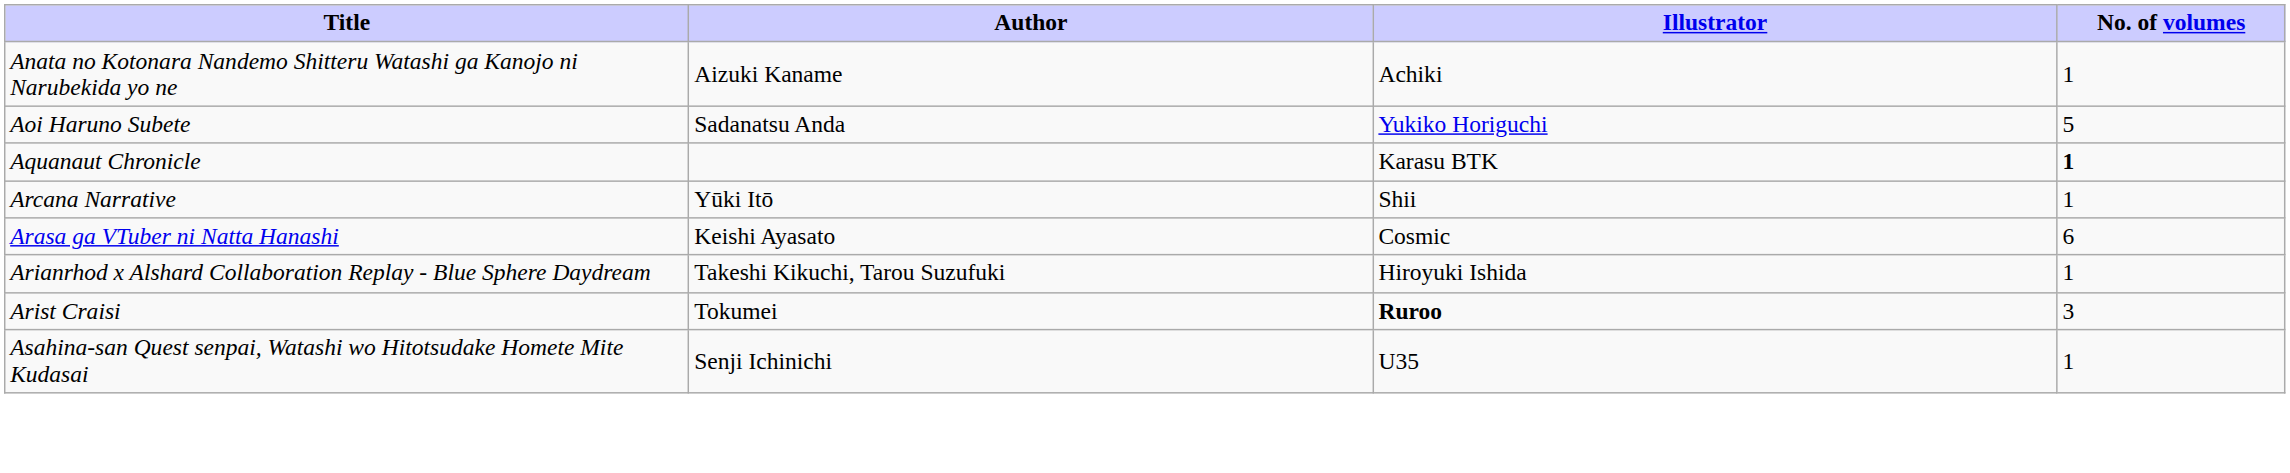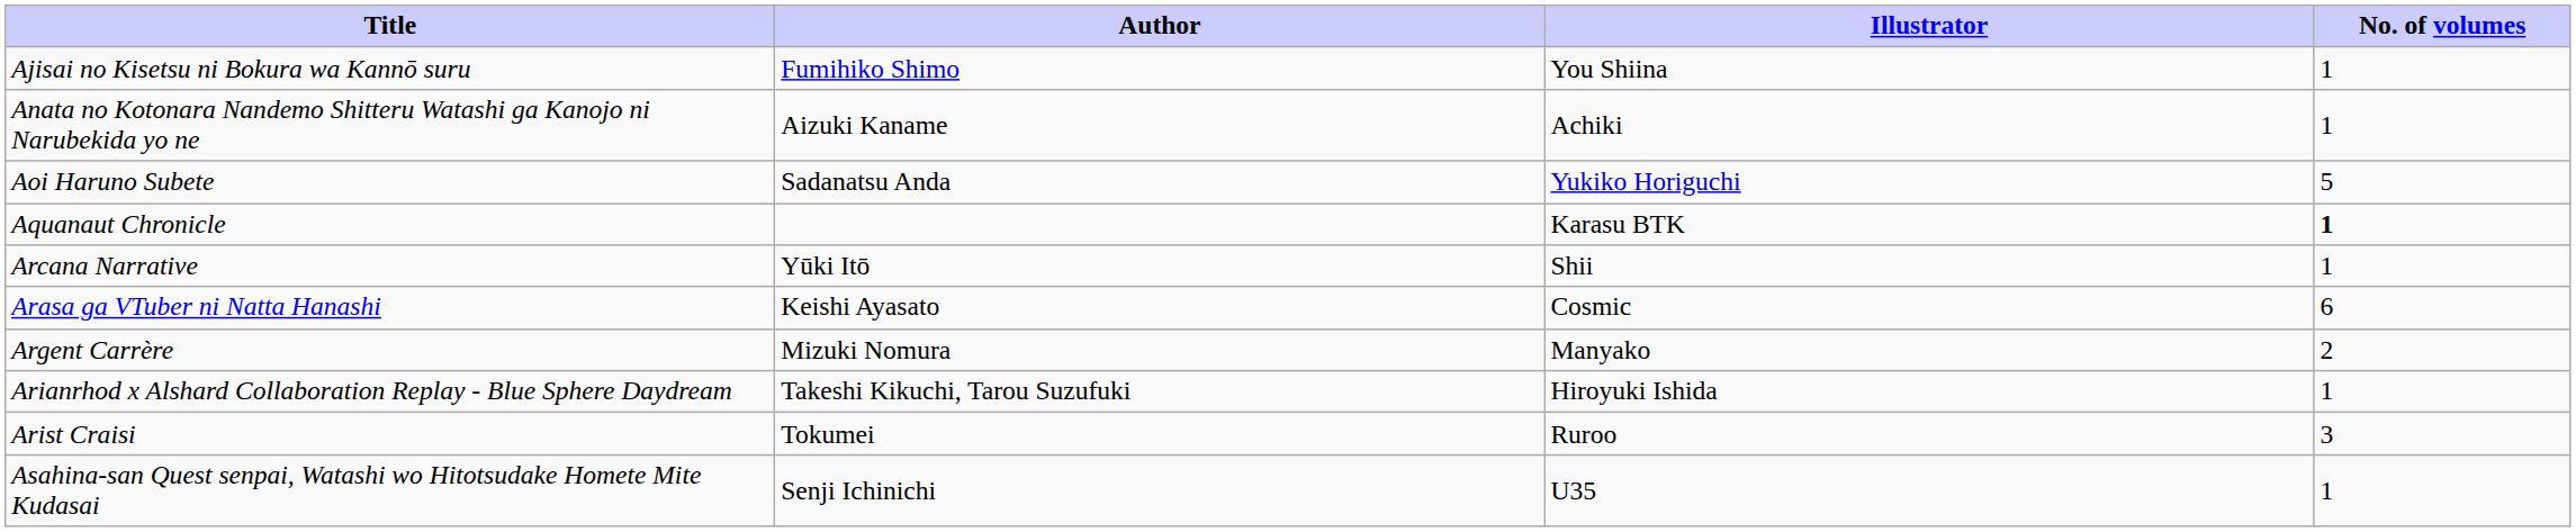+ row: Ajisai no Kisetsu ni Bokura wa Kannō suru | Fumihiko Shimo | You Shiina | 1
+ row: Argent Carrère | Mizuki Nomura | Manyako | 2
Arist Craisi | Illustrator: bold -> normal
